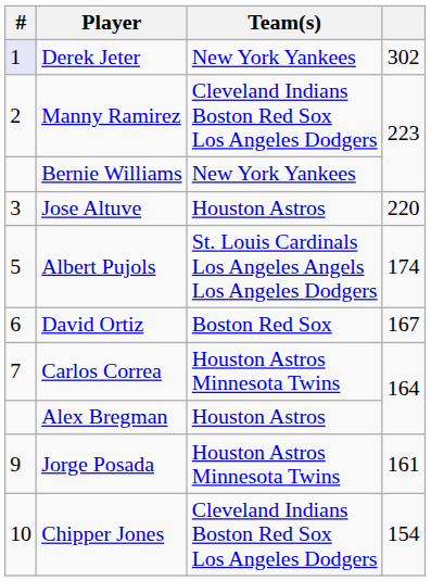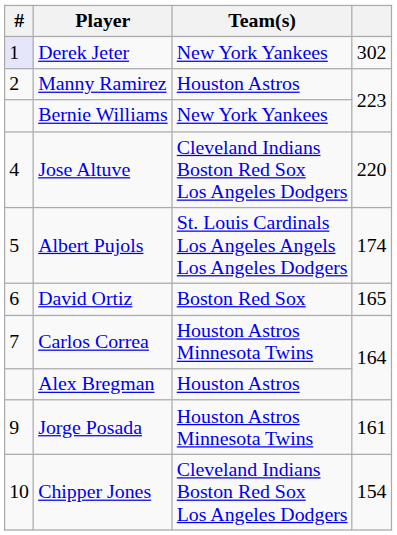Manny Ramirez | Team(s): Cleveland Indians Boston Red Sox Los Angeles Dodgers -> Houston Astros
Jose Altuve | #: 3 -> 4
Jose Altuve | Team(s): Houston Astros -> Cleveland Indians Boston Red Sox Los Angeles Dodgers
David Ortiz | column 4: 167 -> 165
